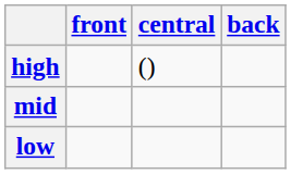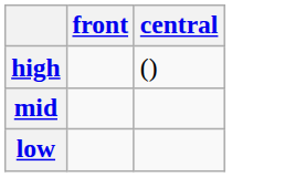- column: back
